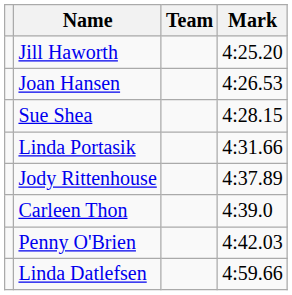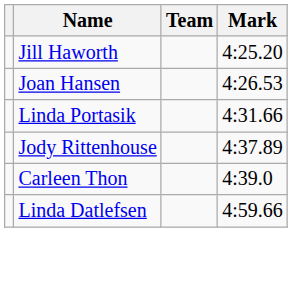- row: Sue Shea | 4:28.15
- row: Penny O'Brien | 4:42.03
